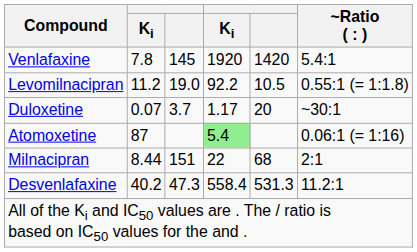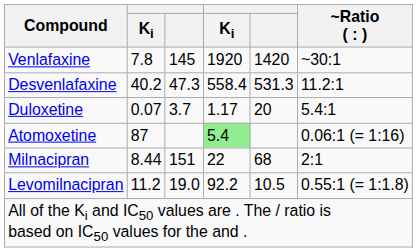Venlafaxine | column 6: 5.4:1 -> ~30:1
rows swapped: Desvenlafaxine <-> Levomilnacipran
Duloxetine | column 6: ~30:1 -> 5.4:1
